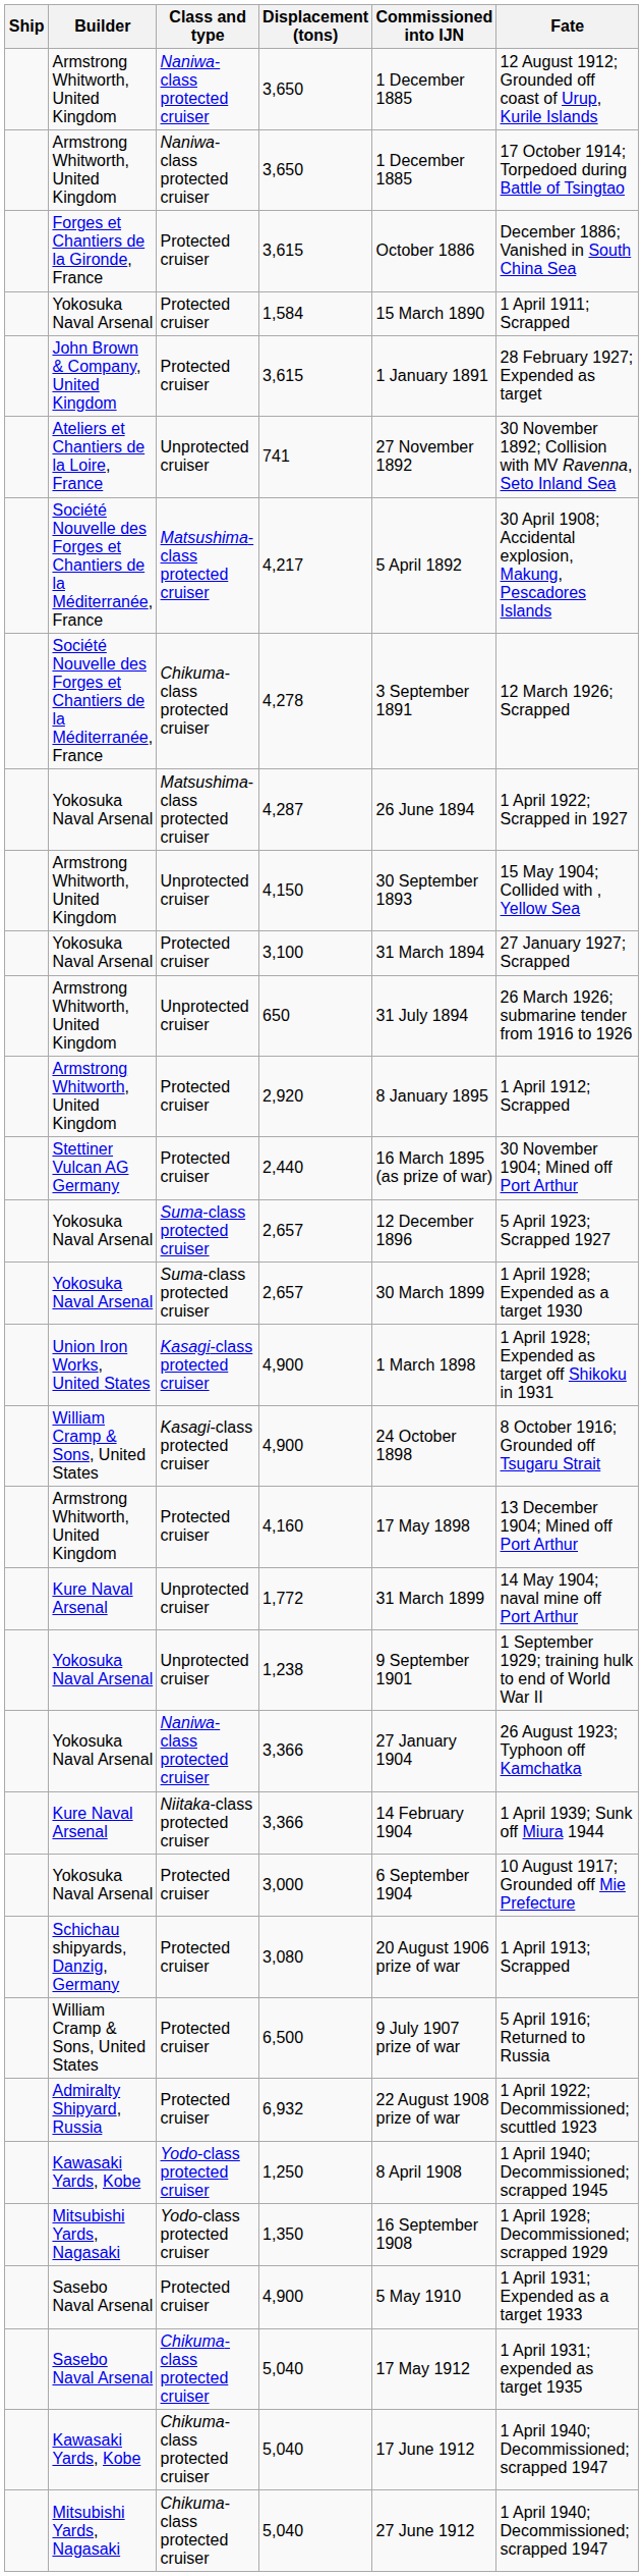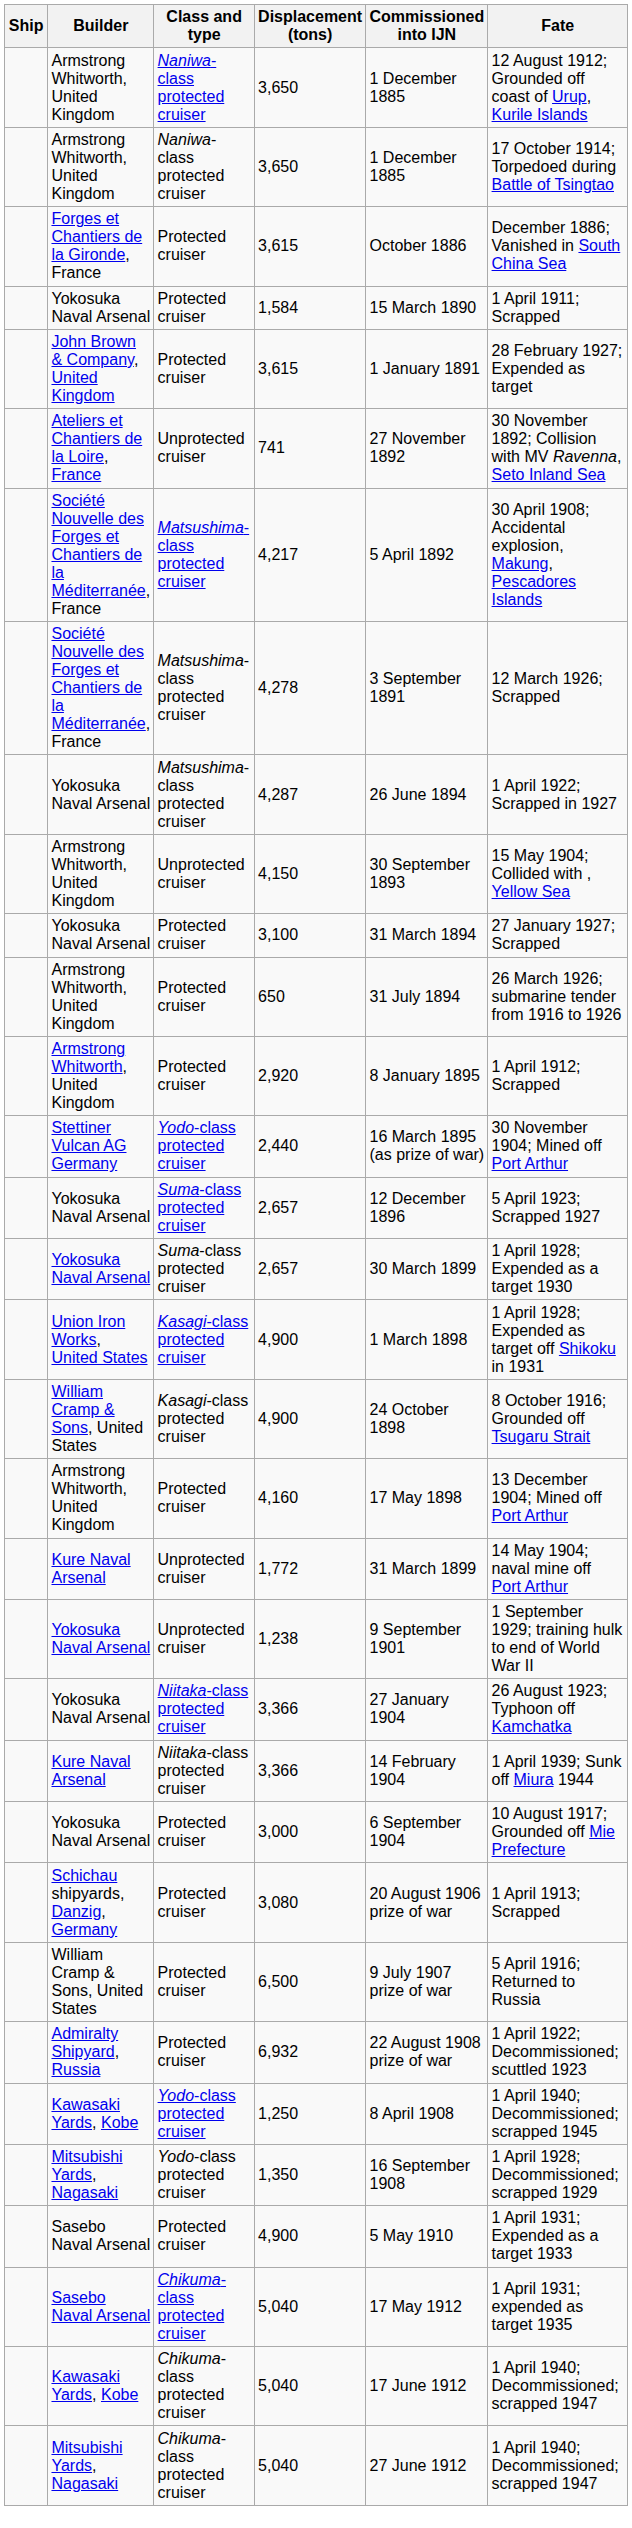4,278 | Class and type: Chikuma-class protected cruiser -> Matsushima-class protected cruiser
650 | Class and type: Unprotected cruiser -> Protected cruiser
2,440 | Class and type: Protected cruiser -> Yodo-class protected cruiser
Yokosuka Naval Arsenal / 3,366 | Class and type: Naniwa-class protected cruiser -> Niitaka-class protected cruiser
